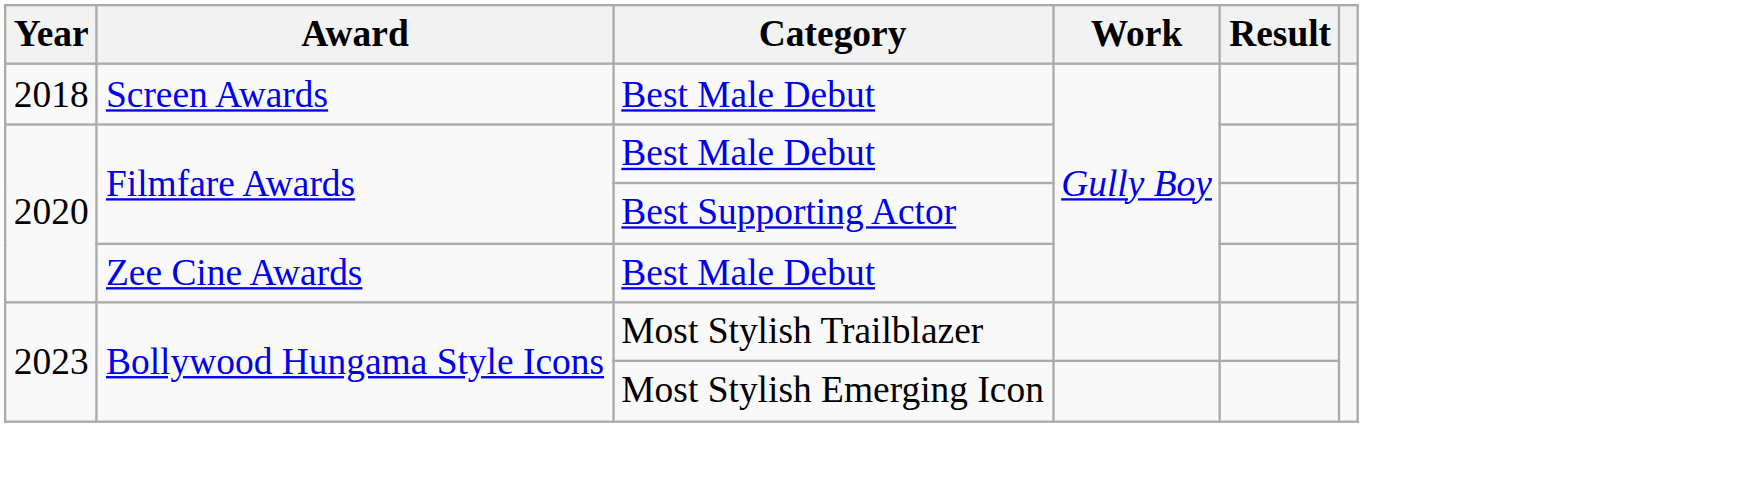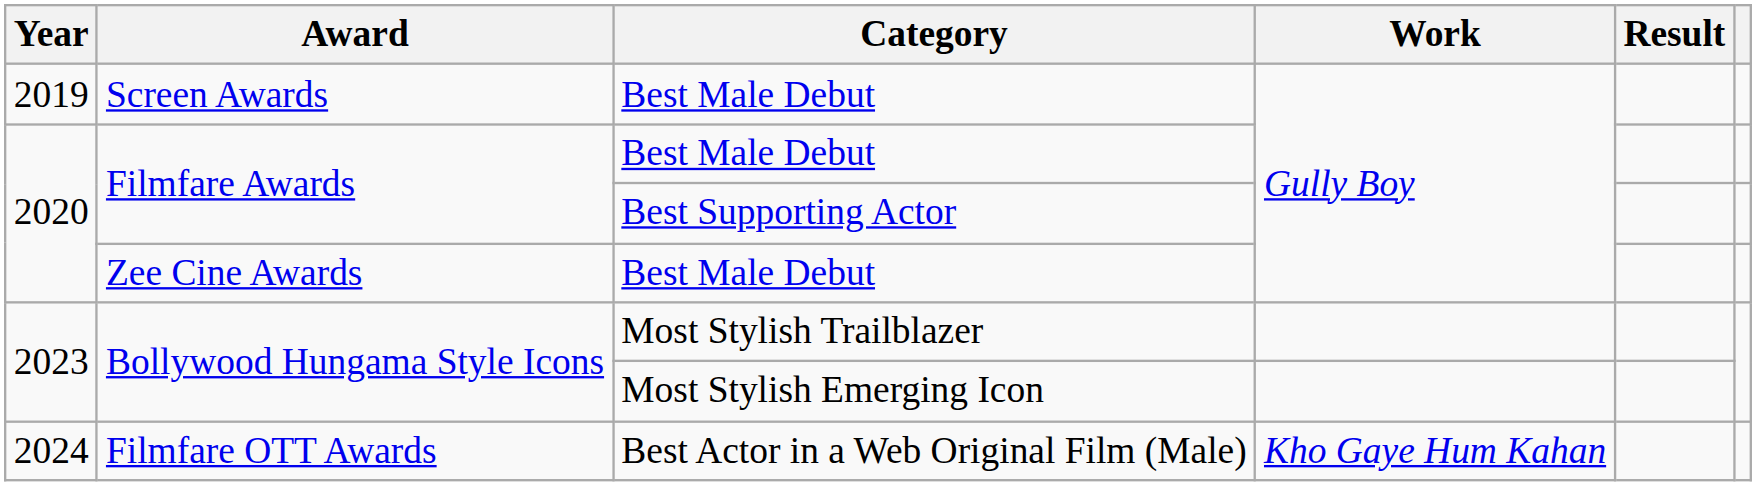Screen Awards | Year: 2018 -> 2019
+ row: 2024 | Filmfare OTT Awards | Best Actor in a Web Original Film (Male) | Kho Gaye Hum Kahan
